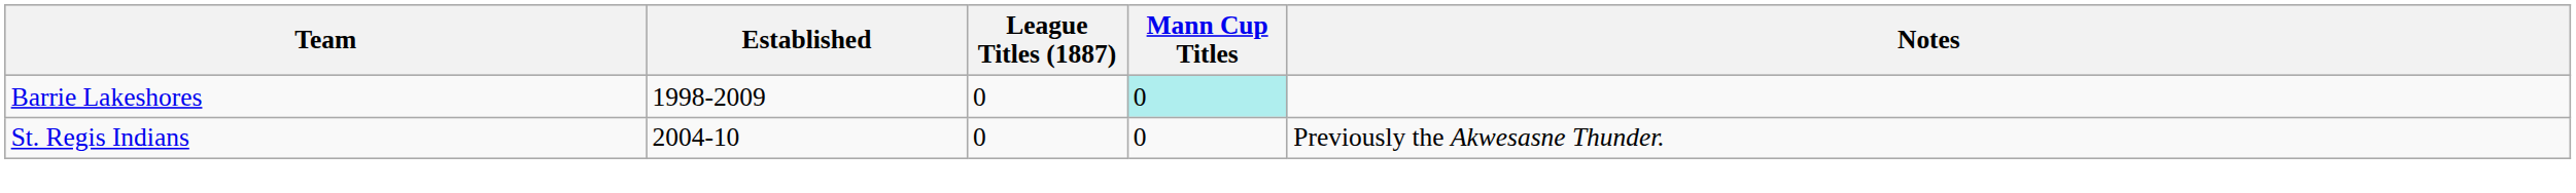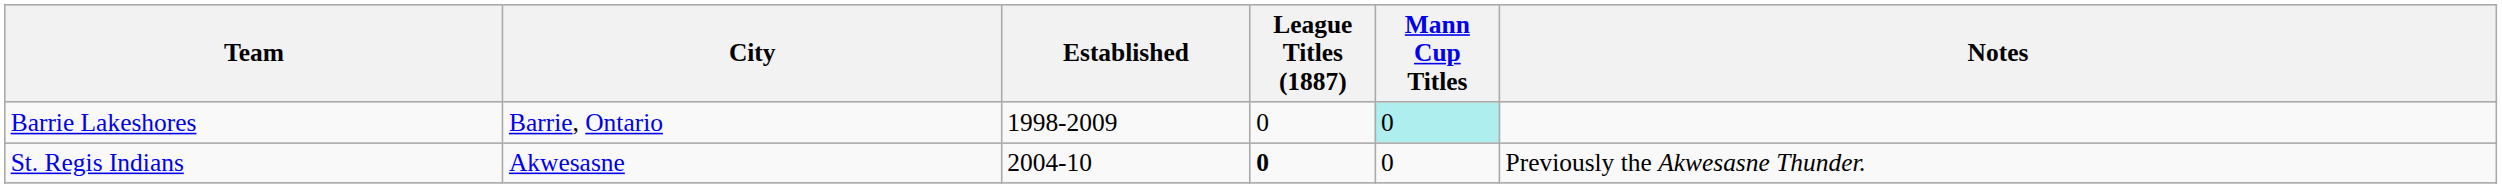+ column: City | Barrie, Ontario | Akwesasne
St. Regis Indians | League Titles (1887): normal -> bold
